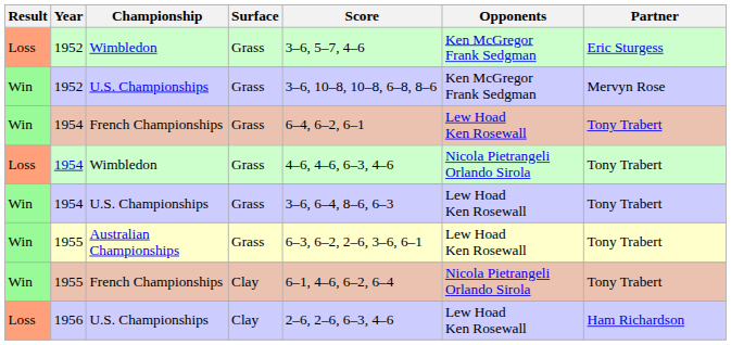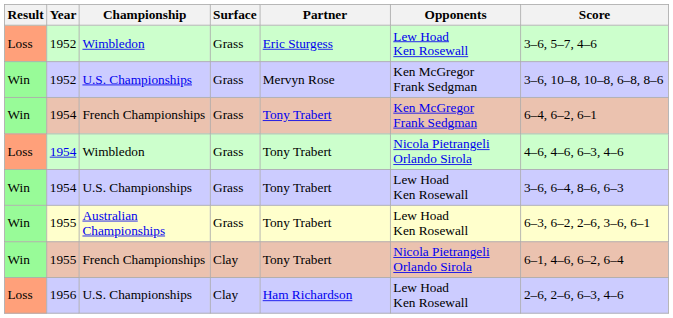columns swapped: Partner <-> Score
1952 / Wimbledon | Opponents: Ken McGregor Frank Sedgman -> Lew Hoad Ken Rosewall
1954 / French Championships | Opponents: Lew Hoad Ken Rosewall -> Ken McGregor Frank Sedgman
